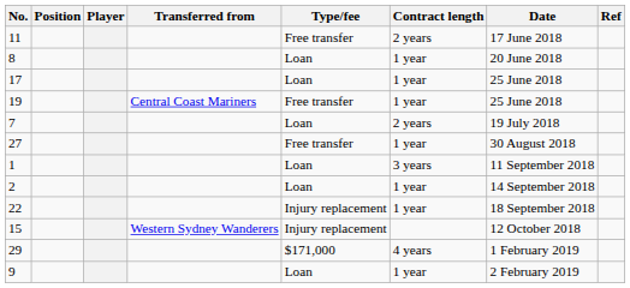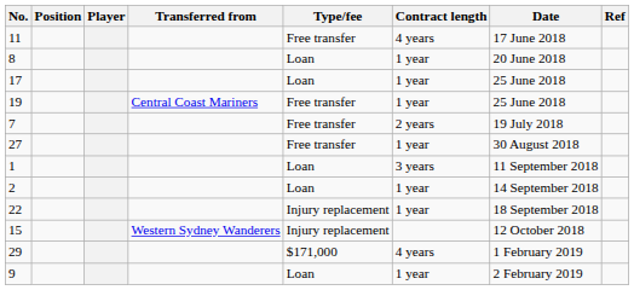11 | Contract length: 2 years -> 4 years
7 | Type/fee: Loan -> Free transfer
